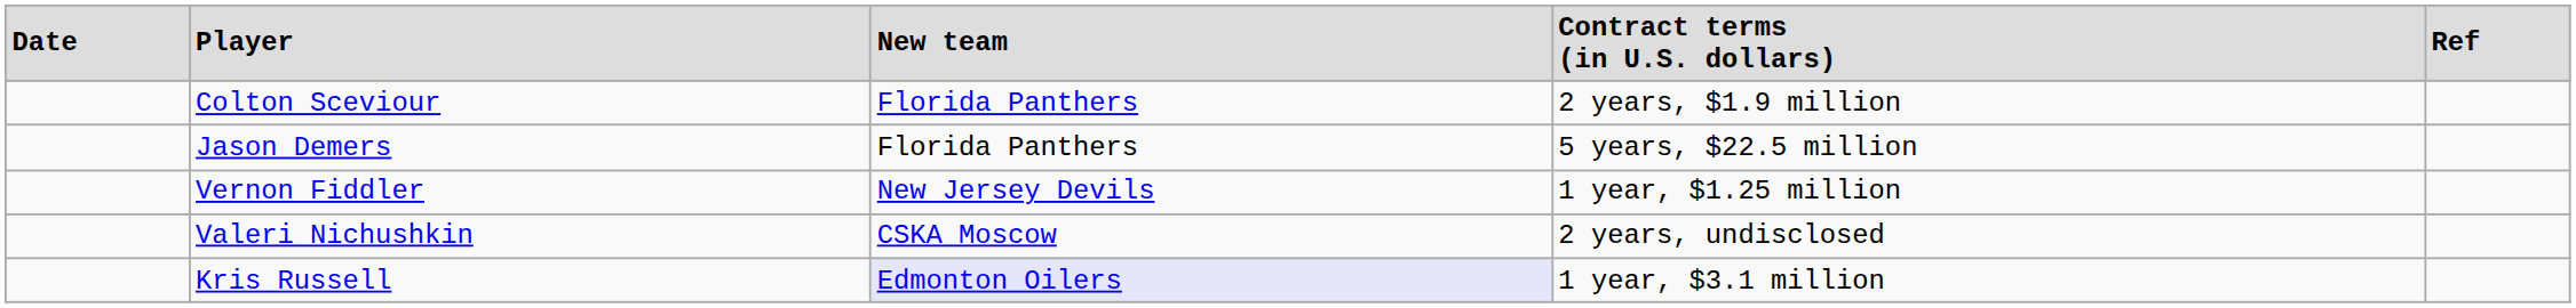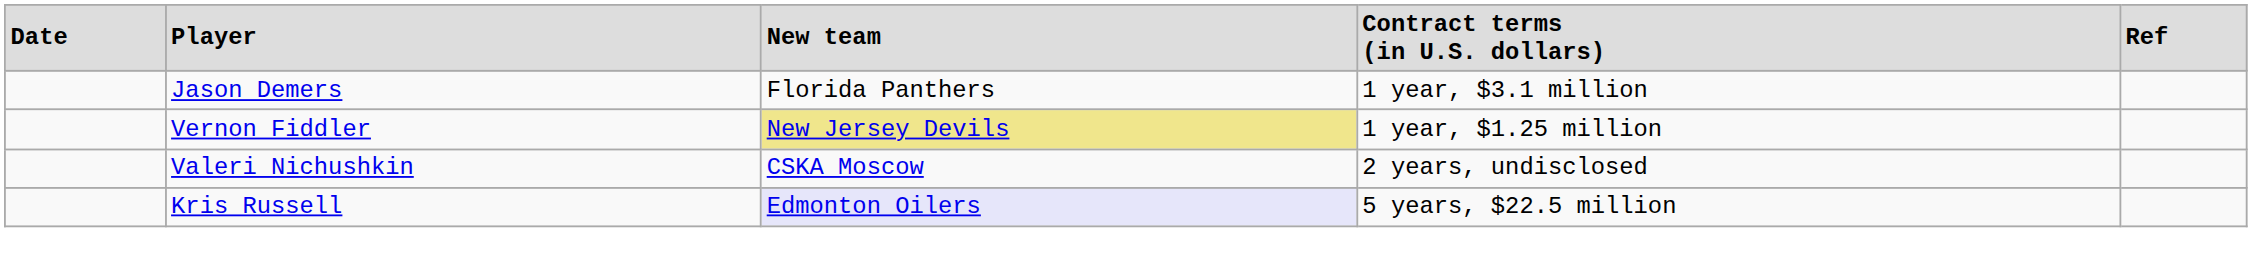- row: Colton Sceviour | Florida Panthers | 2 years, $1.9 million
Jason Demers | column 4: 5 years, $22.5 million -> 1 year, $3.1 million
Vernon Fiddler | column 3: no background -> khaki background
Kris Russell | column 4: 1 year, $3.1 million -> 5 years, $22.5 million
